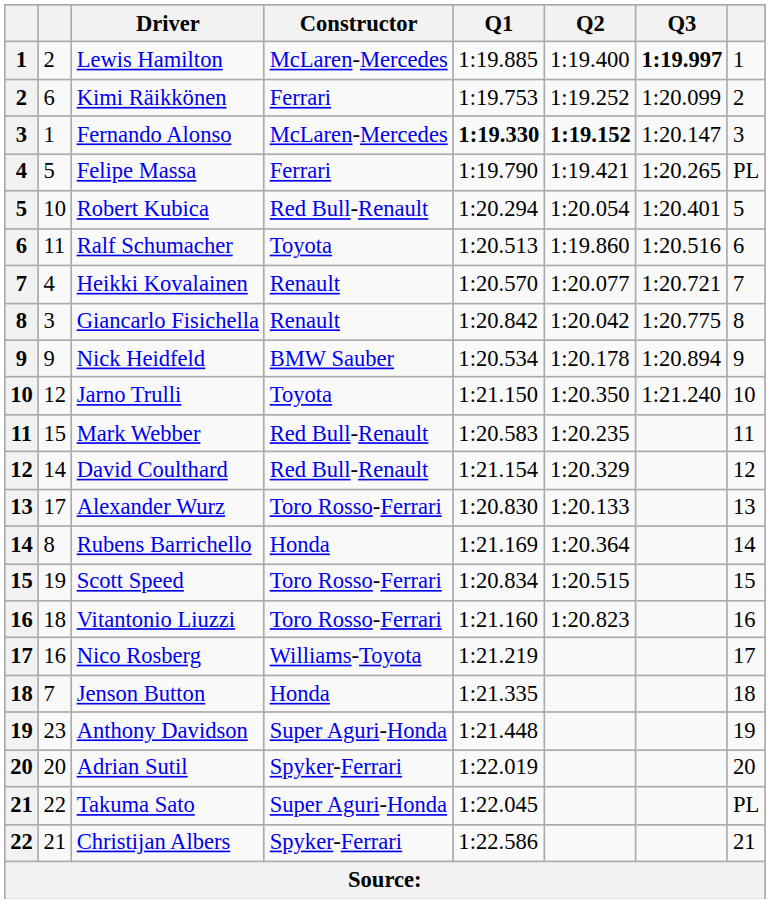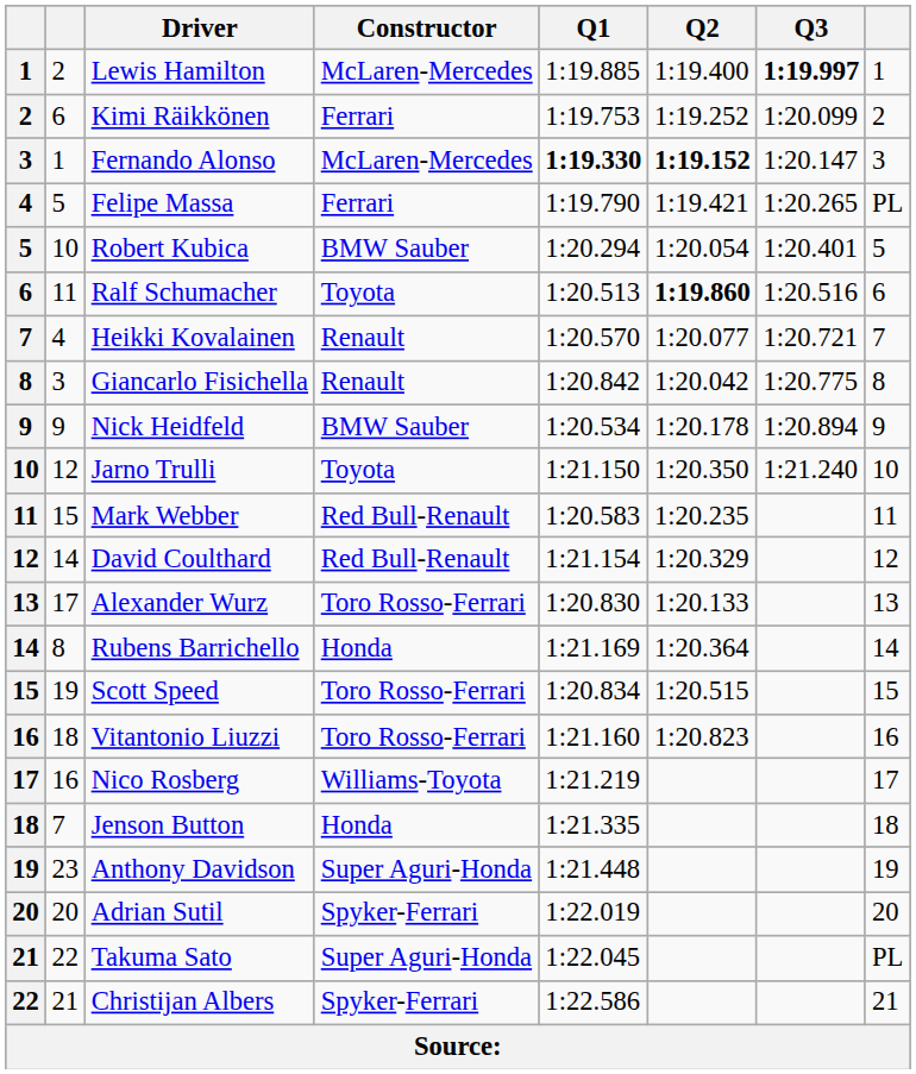Robert Kubica | Constructor: Red Bull-Renault -> BMW Sauber
Ralf Schumacher | Q2: normal -> bold
